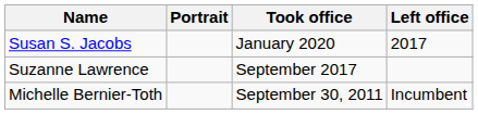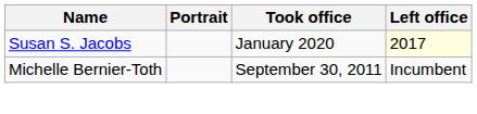Susan S. Jacobs | Left office: no background -> lightyellow background
- row: Suzanne Lawrence | September 2017
